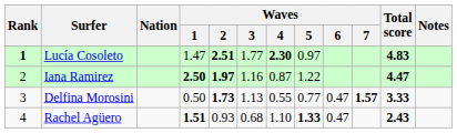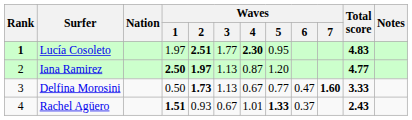Lucía Cosoleto | Waves / 1: 1.47 -> 1.97
Lucía Cosoleto | Waves / 5: 0.97 -> 0.95
Iana Ramirez | Waves / 3: 1.16 -> 1.13
Iana Ramirez | Waves / 5: 1.22 -> 1.20
Iana Ramirez | Total score: 4.47 -> 4.77
Delfina Morosini | Waves / 4: 0.55 -> 0.67
Delfina Morosini | Waves / 7: 1.57 -> 1.60
Rachel Agüero | Waves / 3: 0.68 -> 0.67
Rachel Agüero | Waves / 4: 1.10 -> 1.01
Rachel Agüero | Waves / 6: 0.47 -> 0.37
